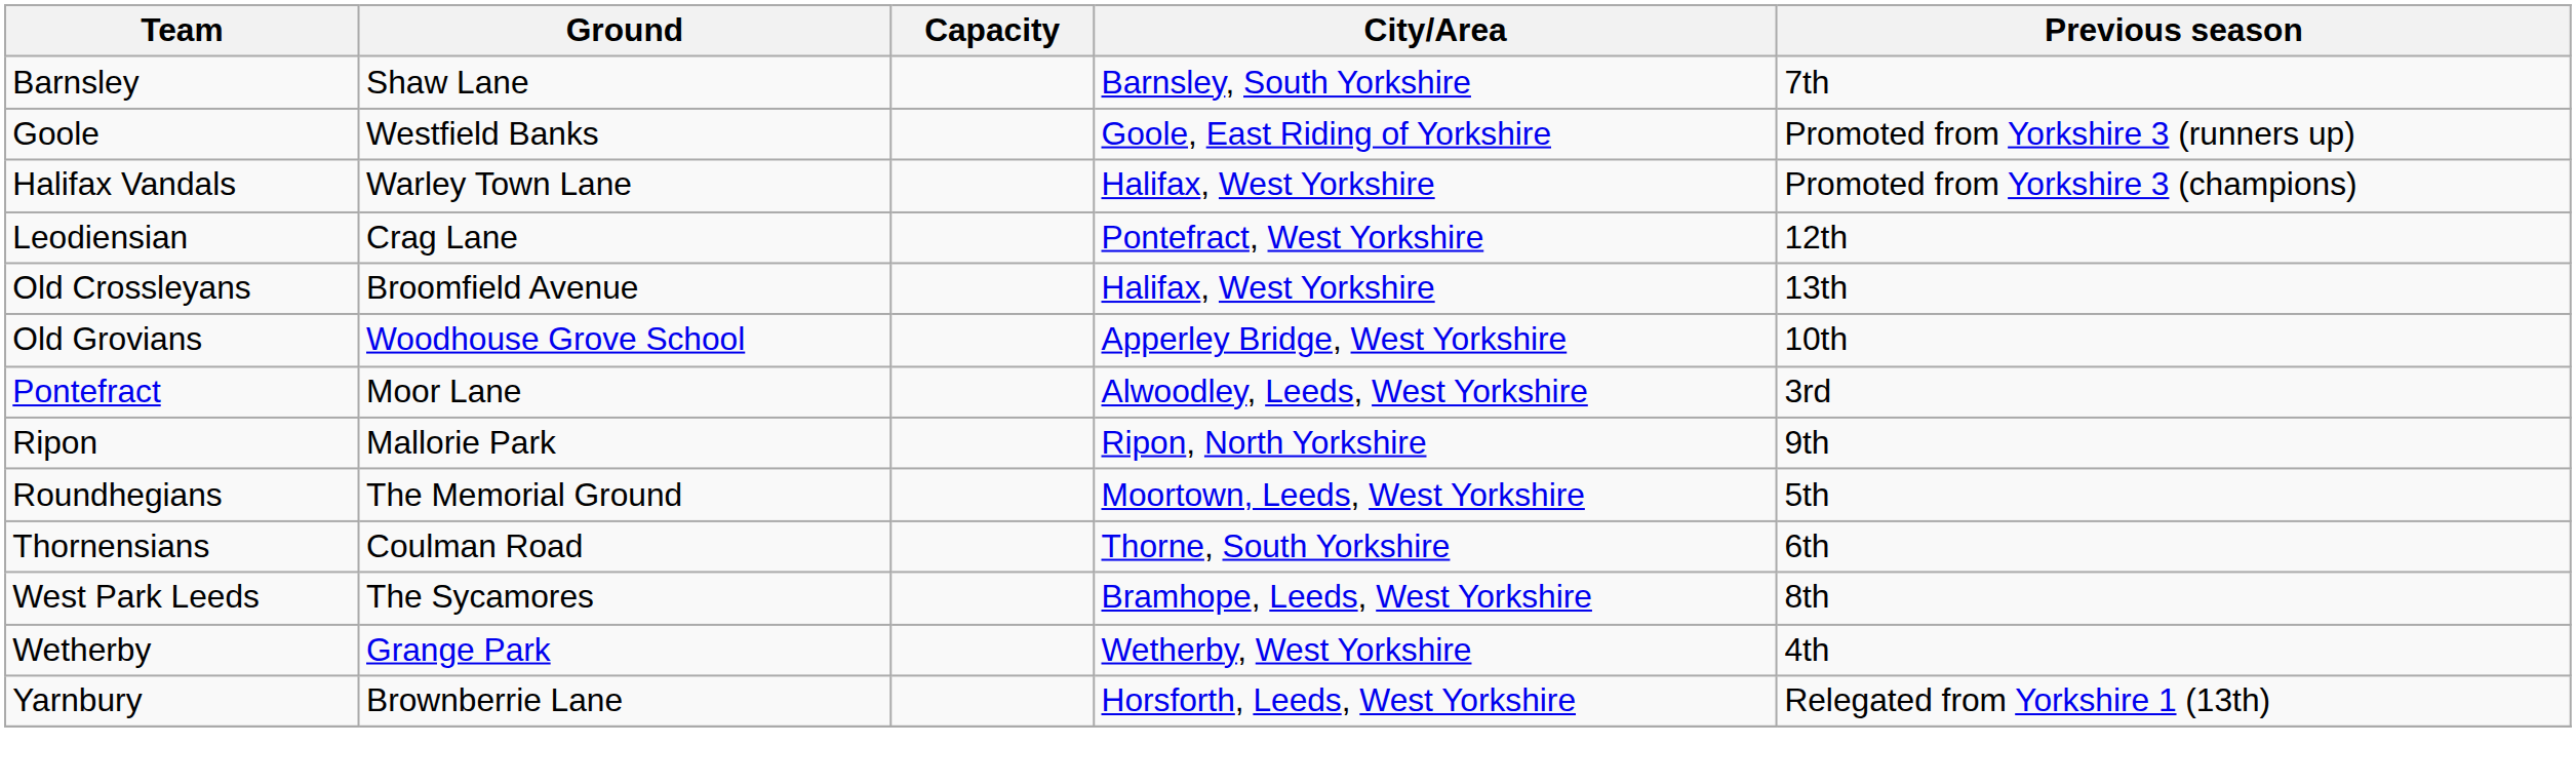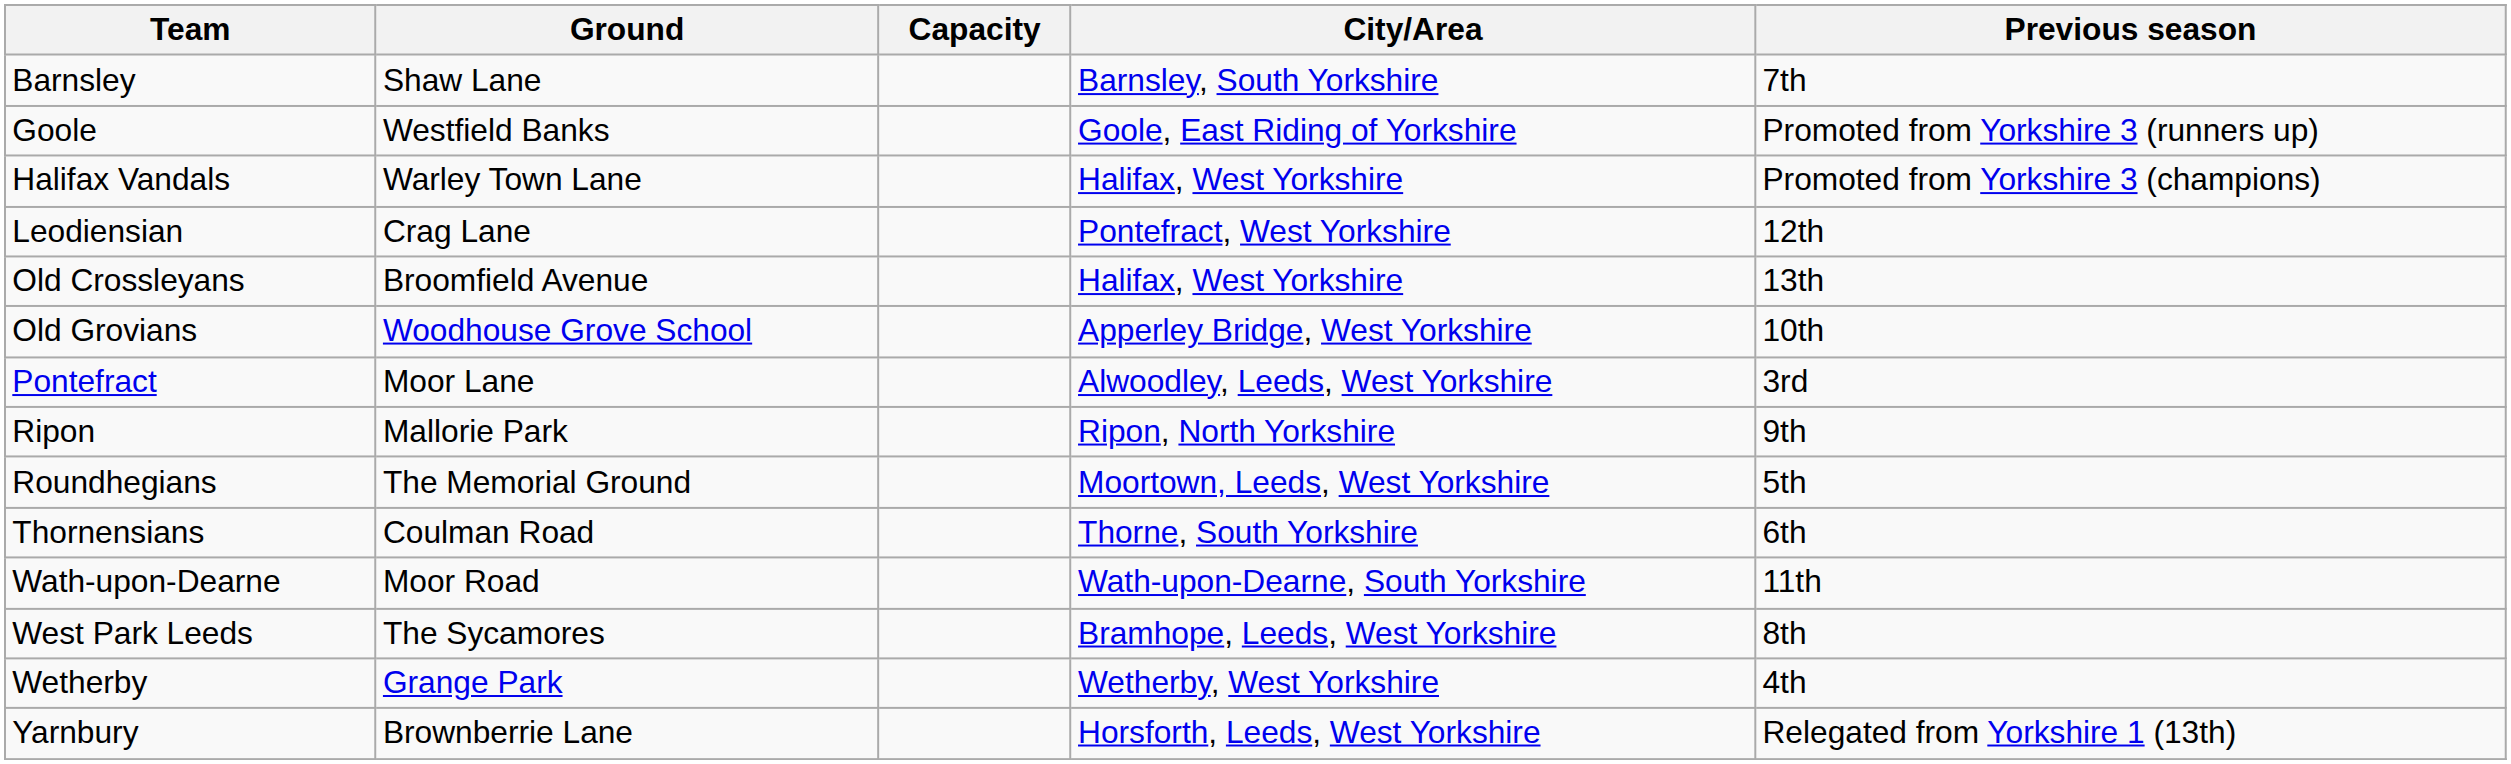+ row: Wath-upon-Dearne | Moor Road | Wath-upon-Dearne, South Yorkshire | 11th
